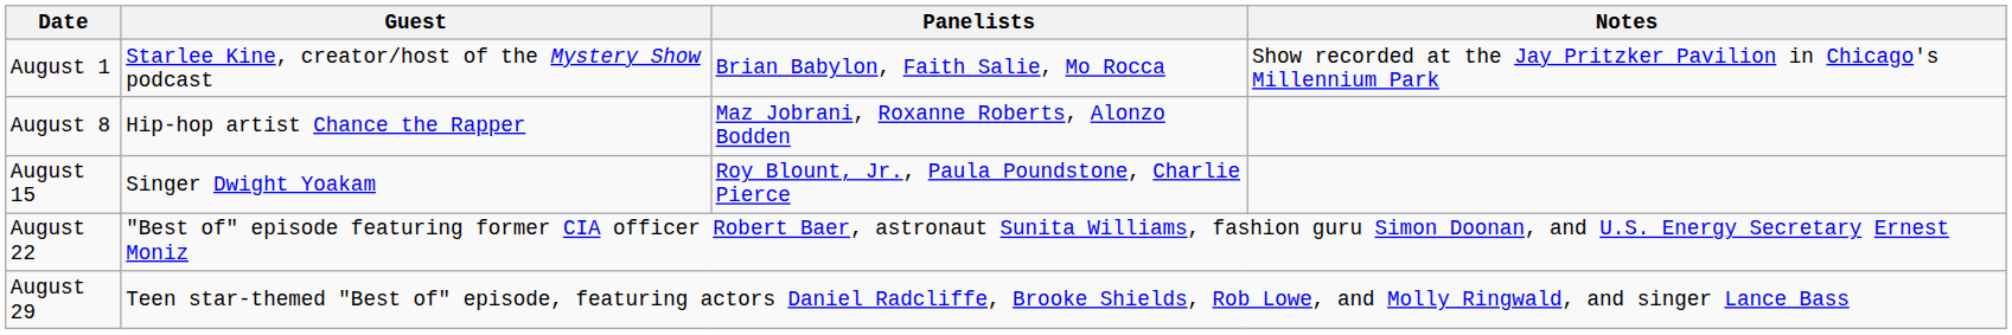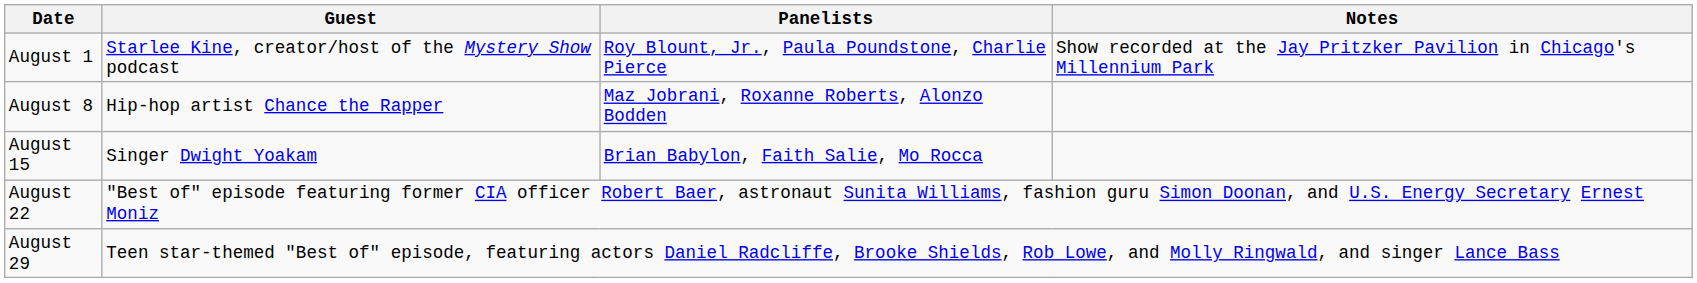August 1 | Panelists: Brian Babylon, Faith Salie, Mo Rocca -> Roy Blount, Jr., Paula Poundstone, Charlie Pierce
August 15 | Panelists: Roy Blount, Jr., Paula Poundstone, Charlie Pierce -> Brian Babylon, Faith Salie, Mo Rocca
